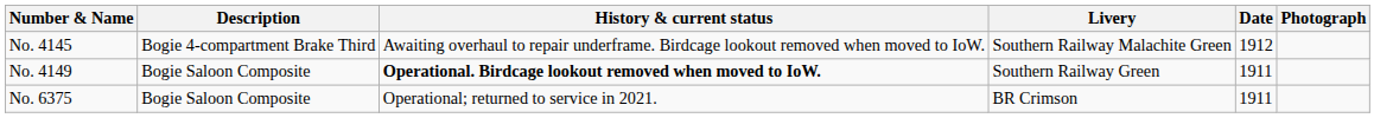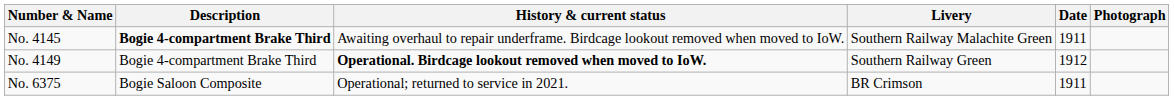No. 4145 | Description: normal -> bold
No. 4145 | Date: 1912 -> 1911
No. 4149 | Description: Bogie Saloon Composite -> Bogie 4-compartment Brake Third
No. 4149 | Date: 1911 -> 1912
